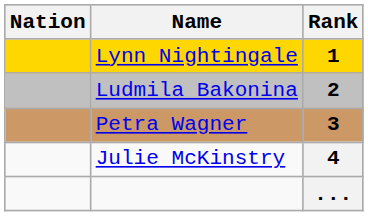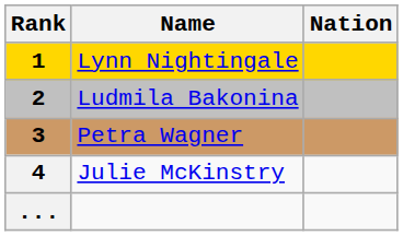columns swapped: Rank <-> Nation
